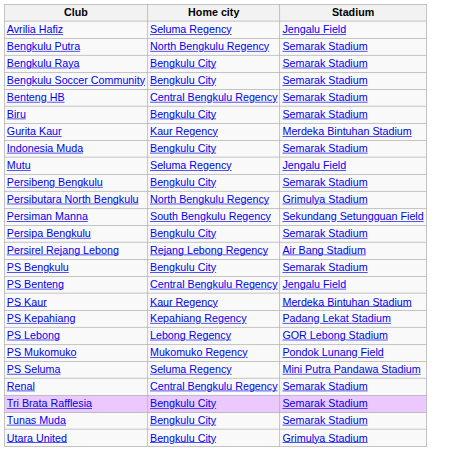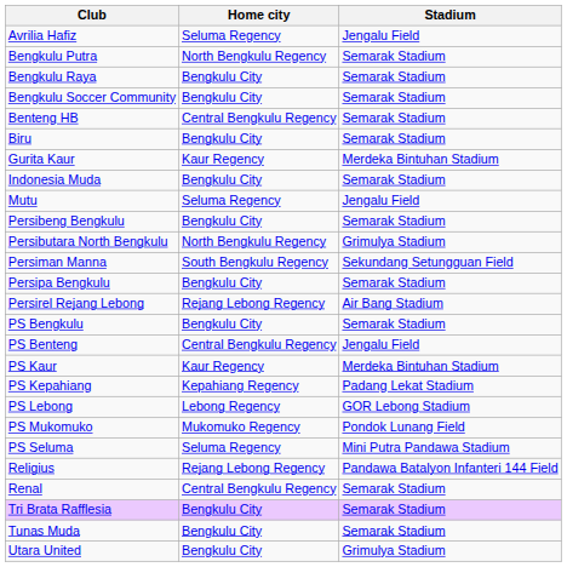+ row: Religius | Rejang Lebong Regency | Pandawa Batalyon Infanteri 144 Field
